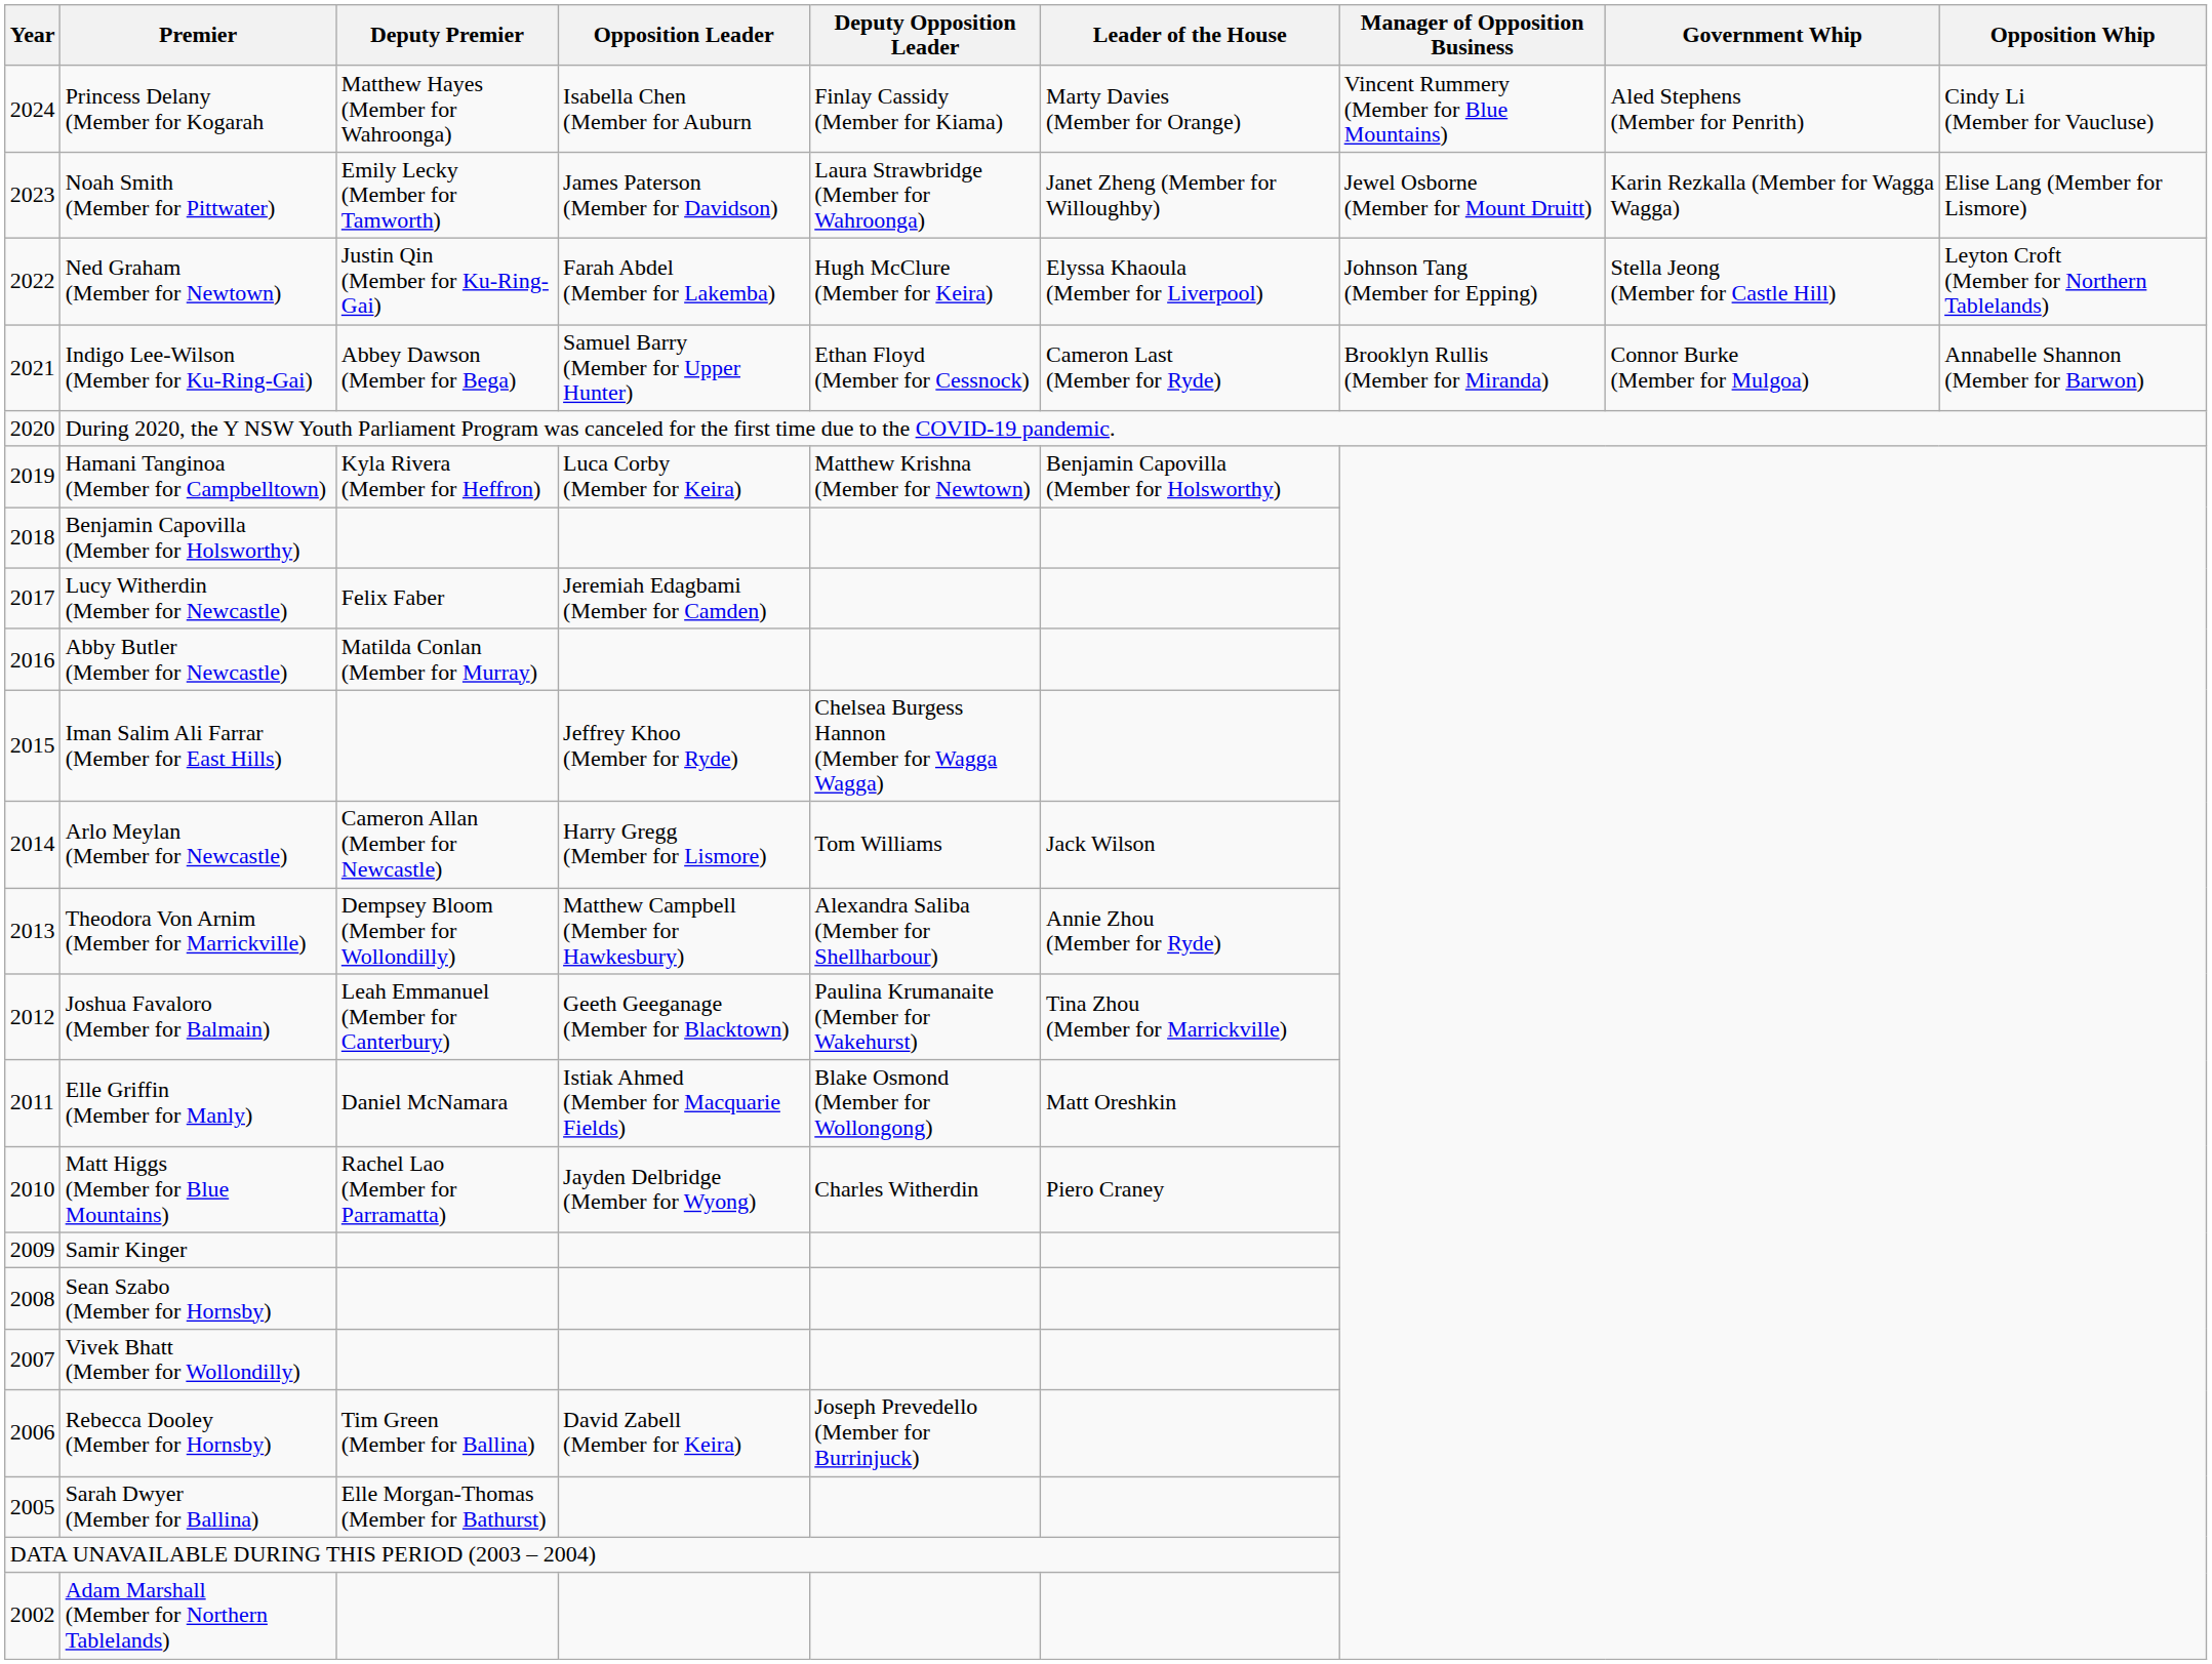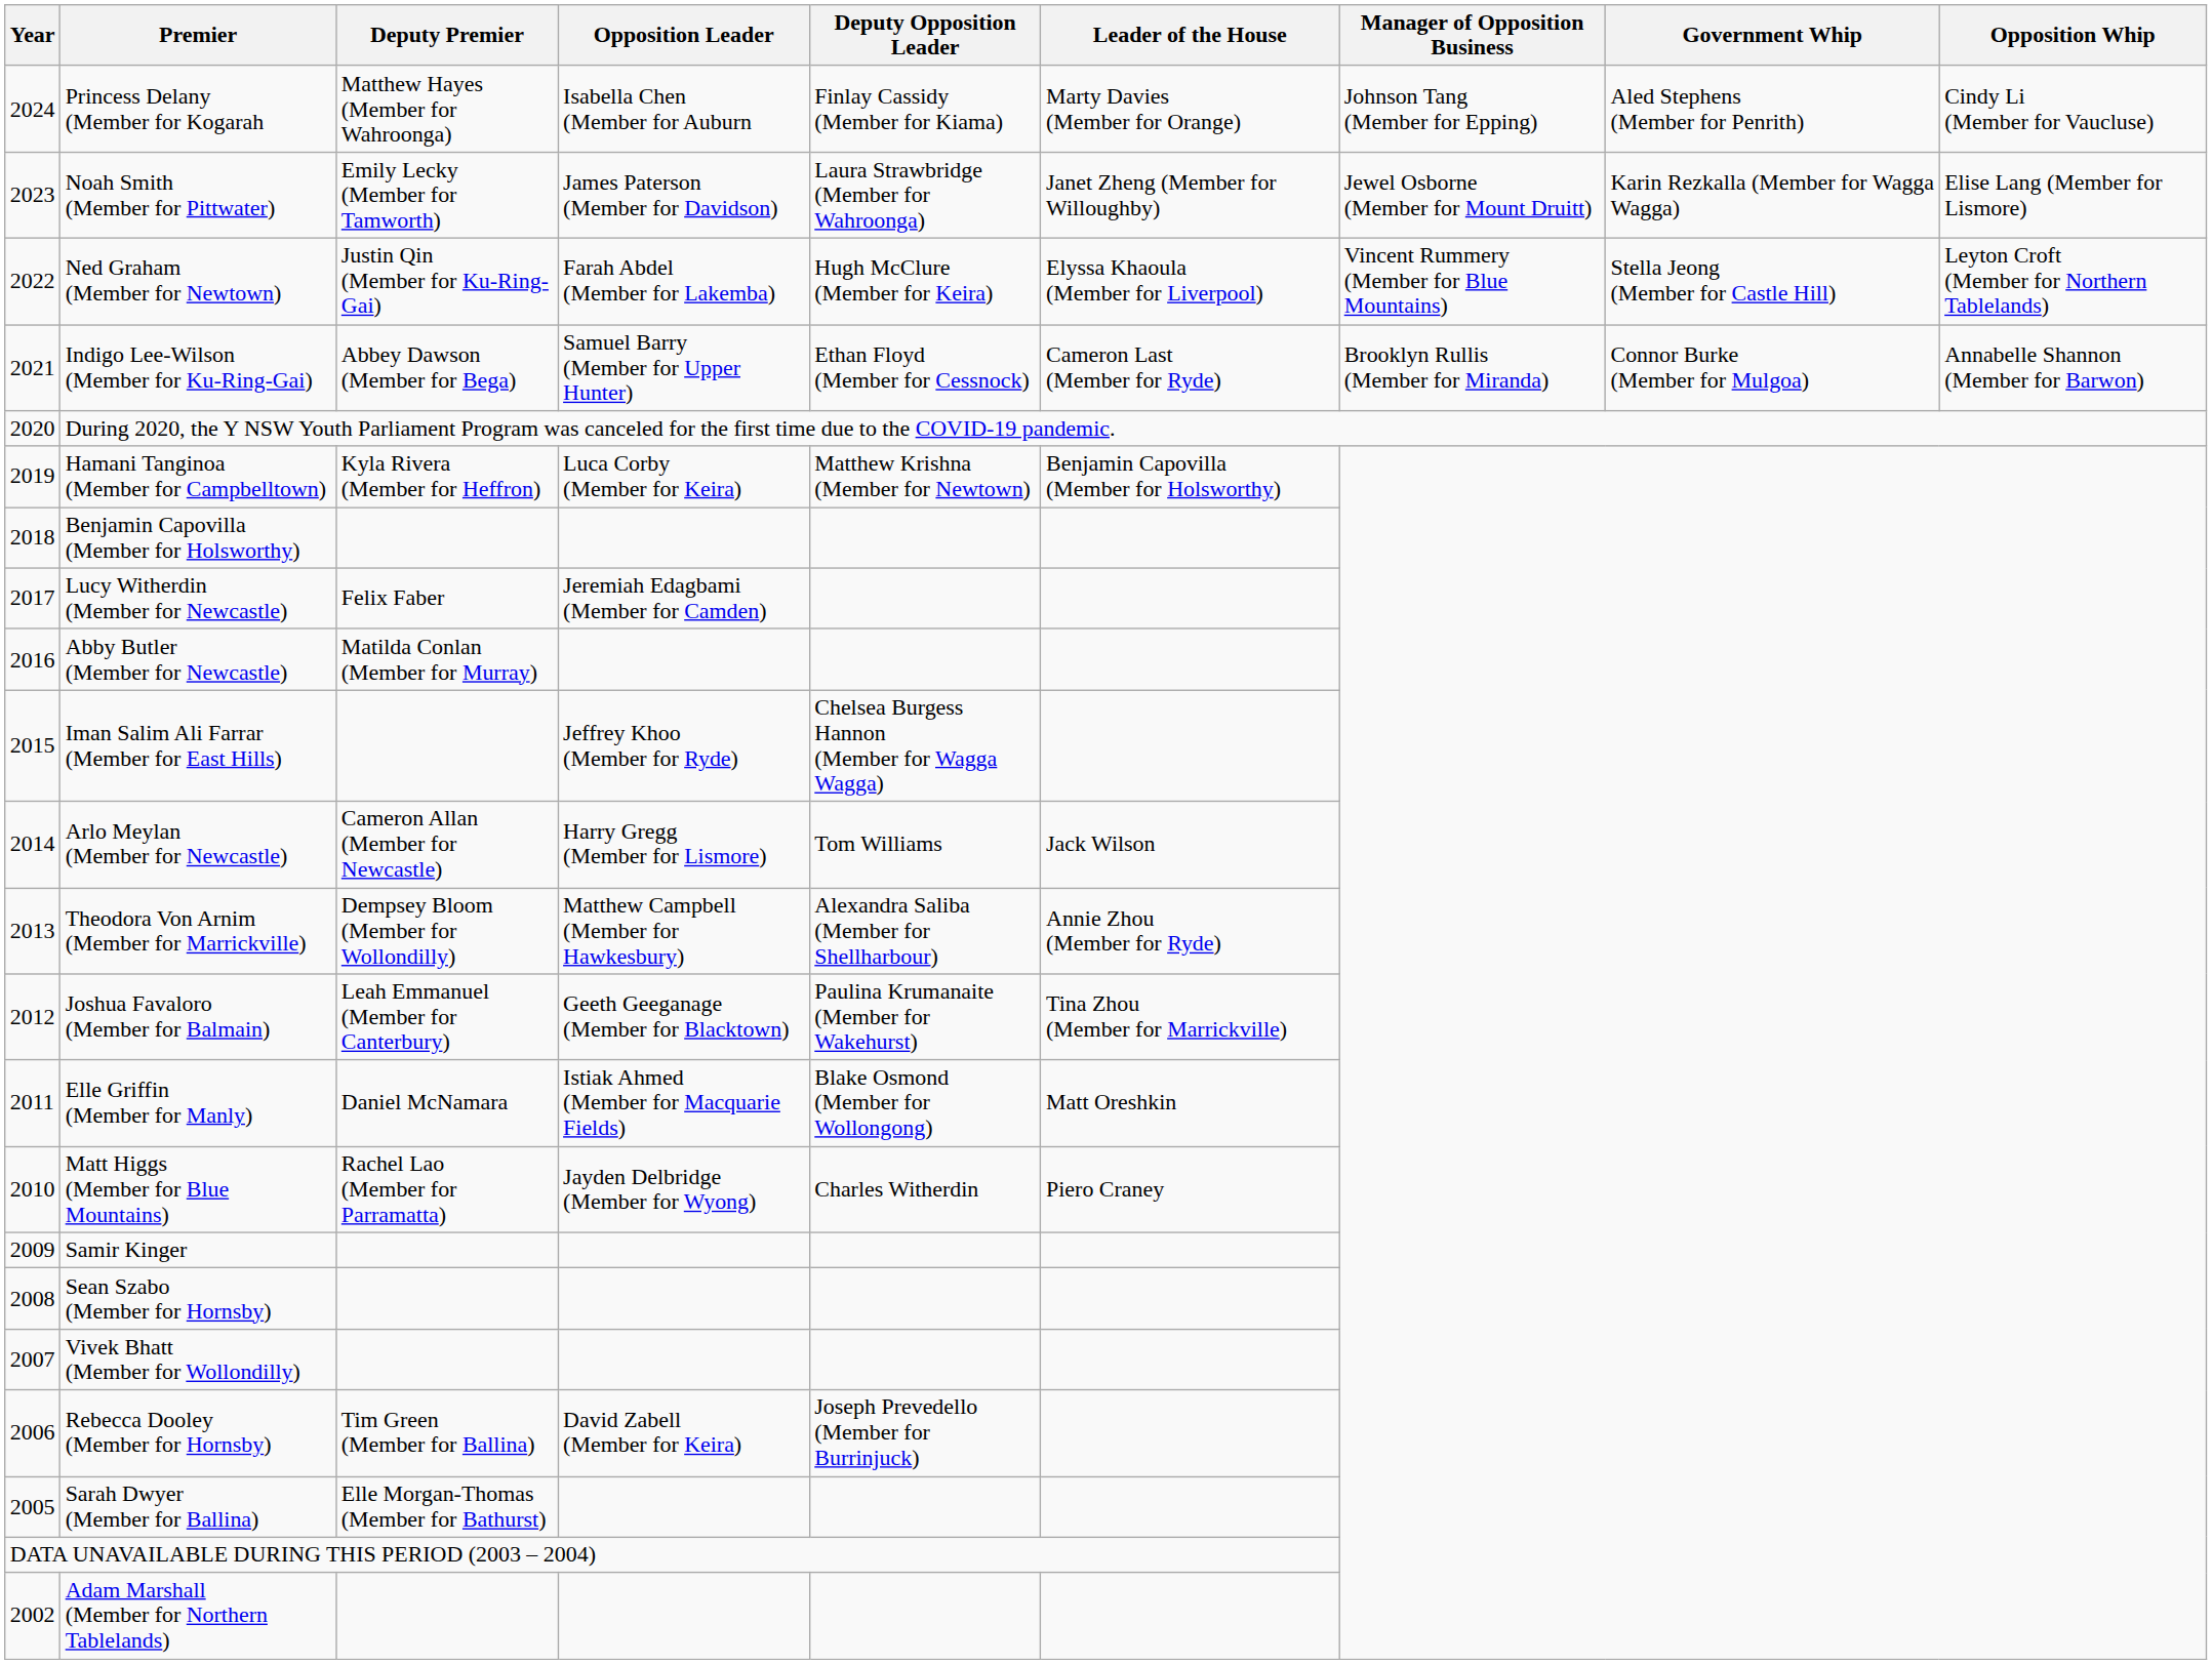Princess Delany (Member for Kogarah | Manager of Opposition Business: Vincent Rummery (Member for Blue Mountains) -> Johnson Tang (Member for Epping)
Ned Graham (Member for Newtown) | Manager of Opposition Business: Johnson Tang (Member for Epping) -> Vincent Rummery (Member for Blue Mountains)
